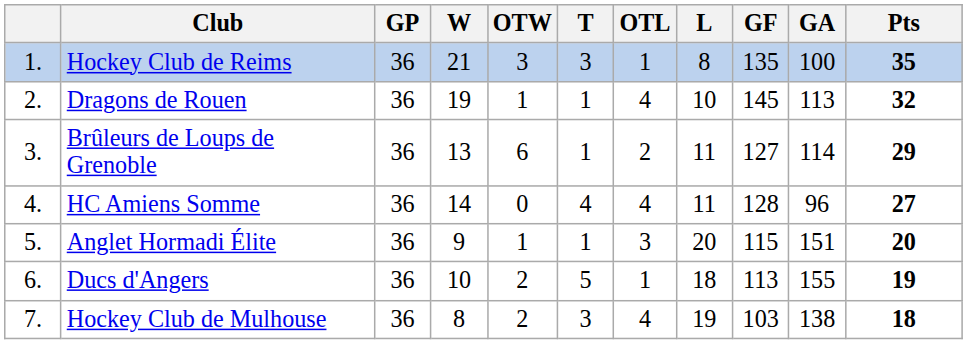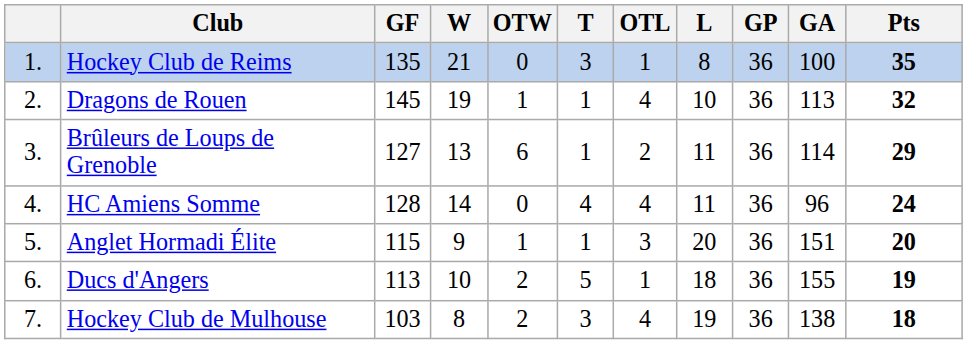columns swapped: GP <-> GF
Hockey Club de Reims | OTW: 3 -> 0
HC Amiens Somme | Pts: 27 -> 24
